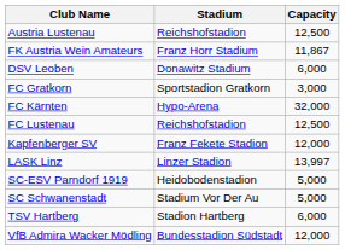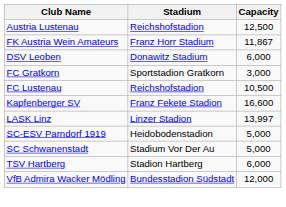- row: FC Kärnten | Hypo-Arena | 32,000
FC Lustenau | Capacity: 12,500 -> 10,500
Kapfenberger SV | Capacity: 12,000 -> 16,600
